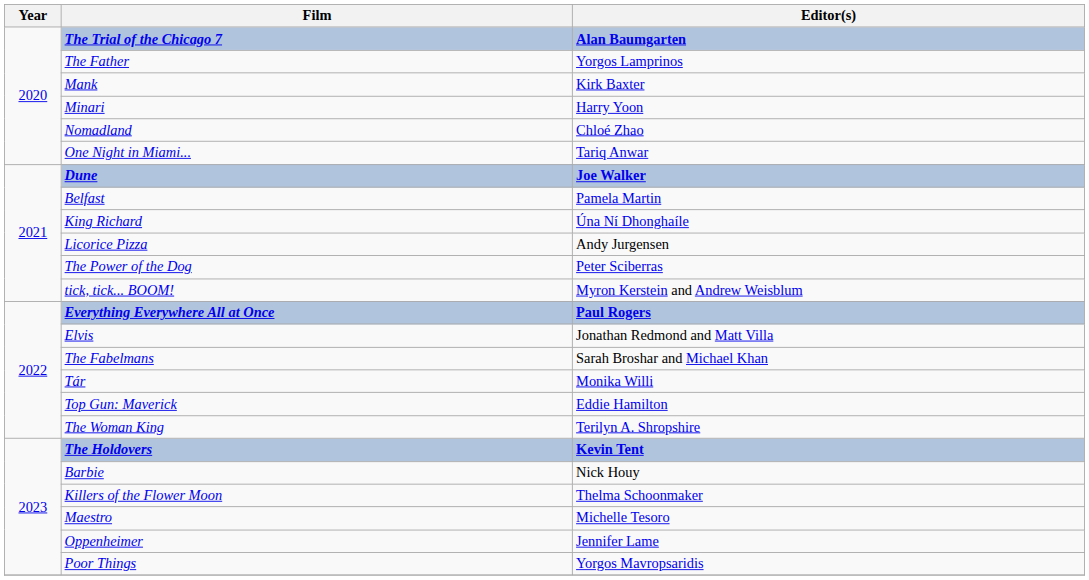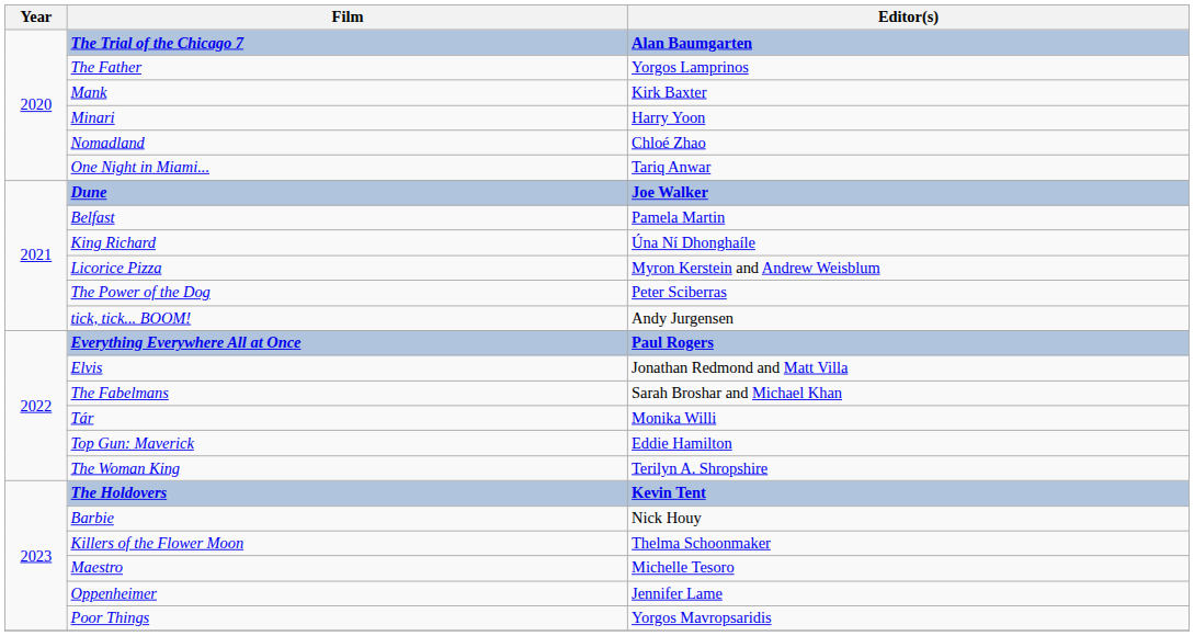Licorice Pizza | Editor(s): Andy Jurgensen -> Myron Kerstein and Andrew Weisblum
tick, tick... BOOM! | Editor(s): Myron Kerstein and Andrew Weisblum -> Andy Jurgensen
